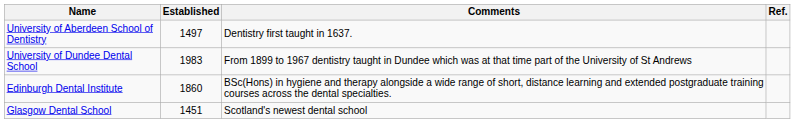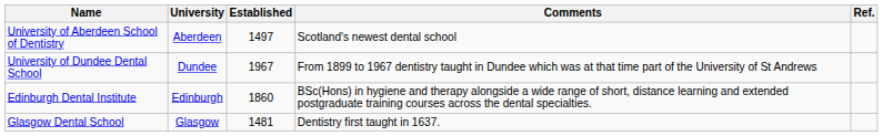+ column: University | Aberdeen | Dundee | Edinburgh | Glasgow
University of Aberdeen School of Dentistry | Comments: Dentistry first taught in 1637. -> Scotland's newest dental school
University of Dundee Dental School | Established: 1983 -> 1967
Glasgow Dental School | Established: 1451 -> 1481
Glasgow Dental School | Comments: Scotland's newest dental school -> Dentistry first taught in 1637.
